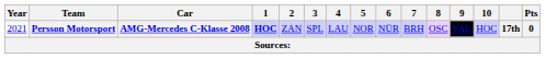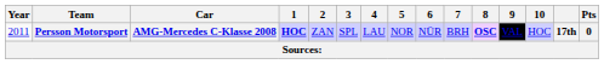Persson Motorsport | Year: 2021 -> 2011
Persson Motorsport | 8: normal -> bold
